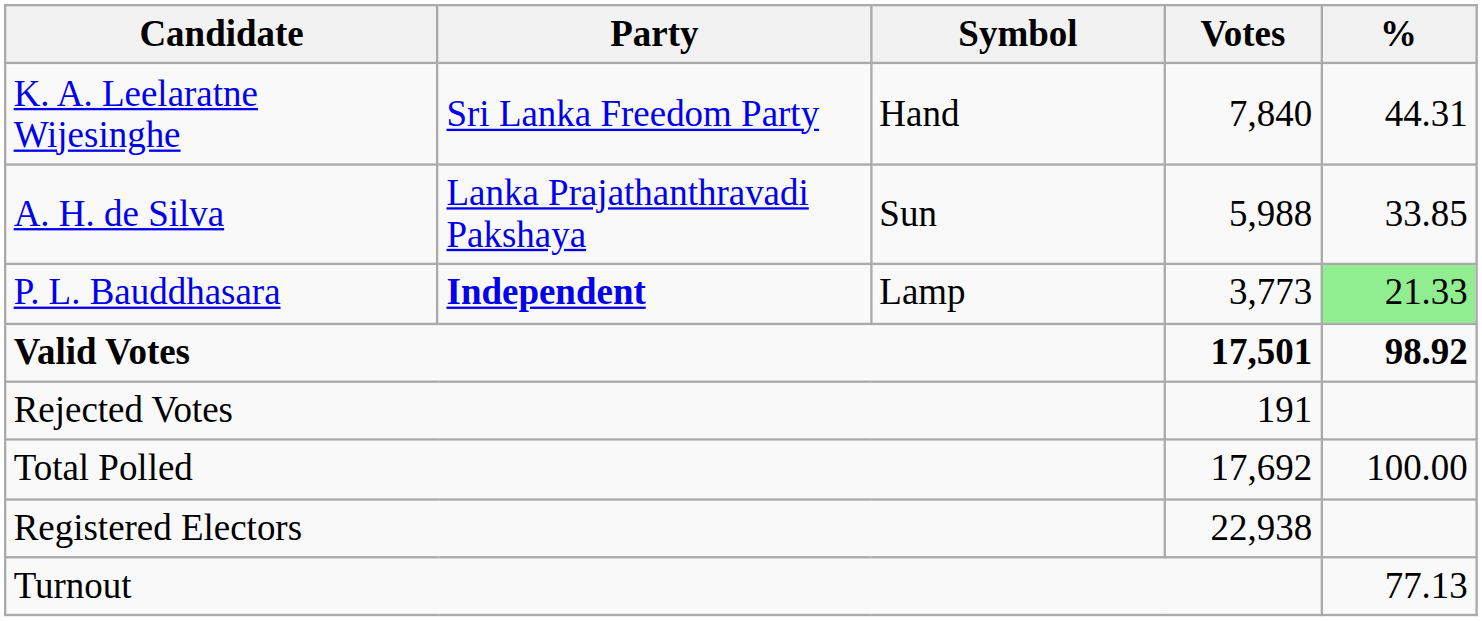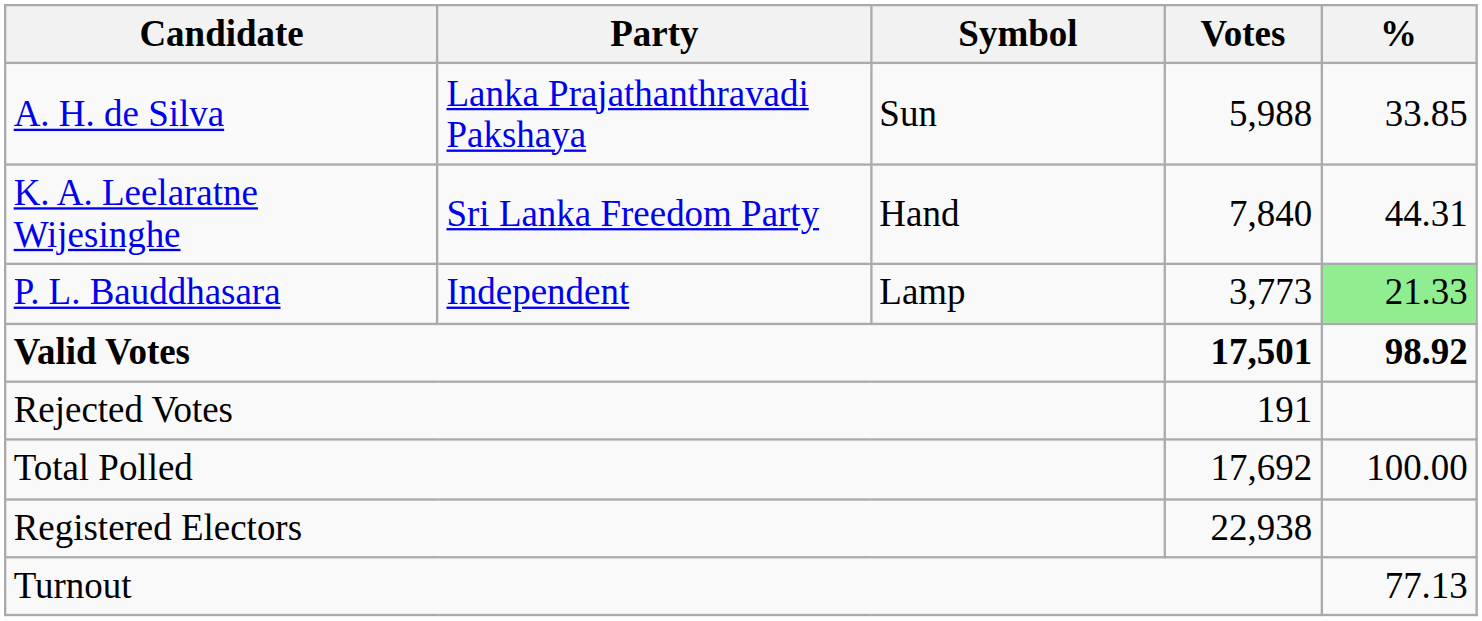rows swapped: K. A. Leelaratne Wijesinghe <-> A. H. de Silva
P. L. Bauddhasara | Party: bold -> normal
